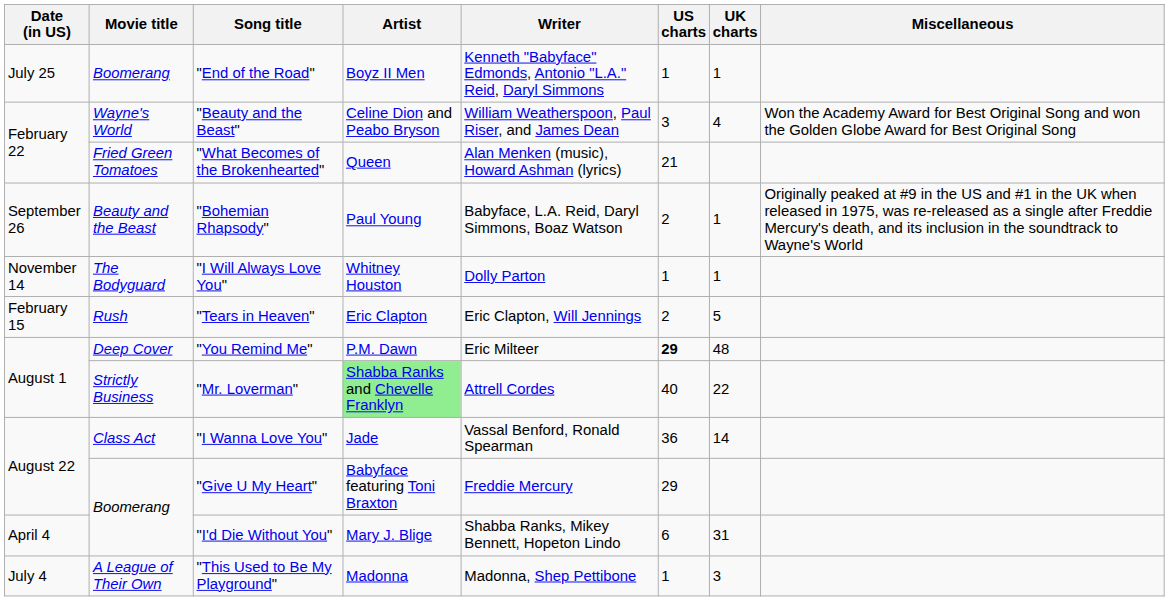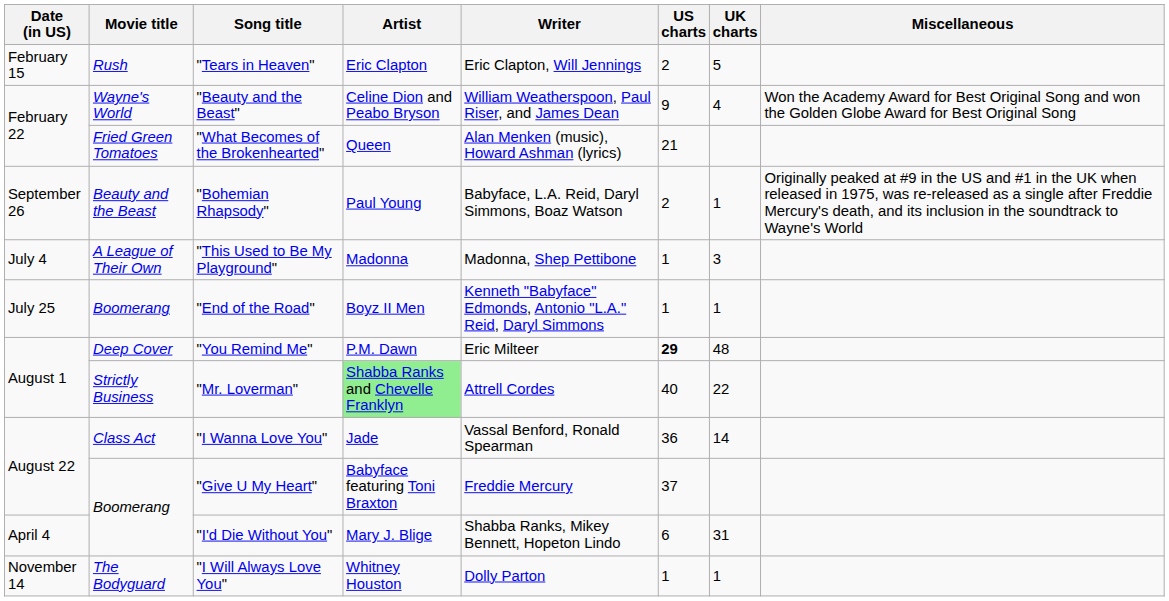rows swapped: "Tears in Heaven" <-> "End of the Road"
"Beauty and the Beast" | US charts: 3 -> 9
rows swapped: "This Used to Be My Playground" <-> "I Will Always Love You"
"Give U My Heart" | US charts: 29 -> 37
